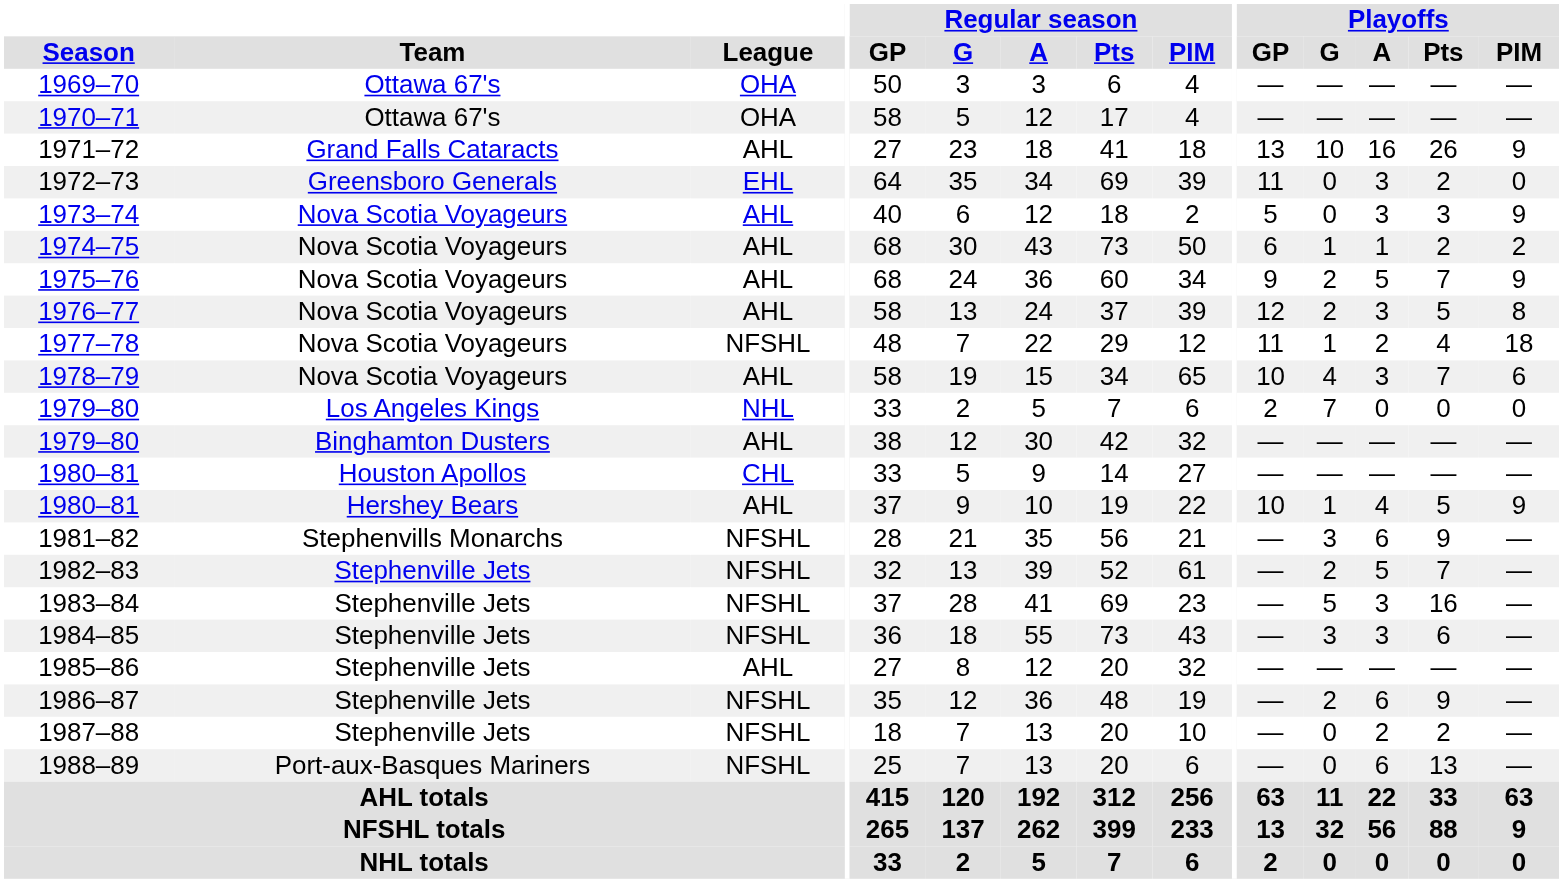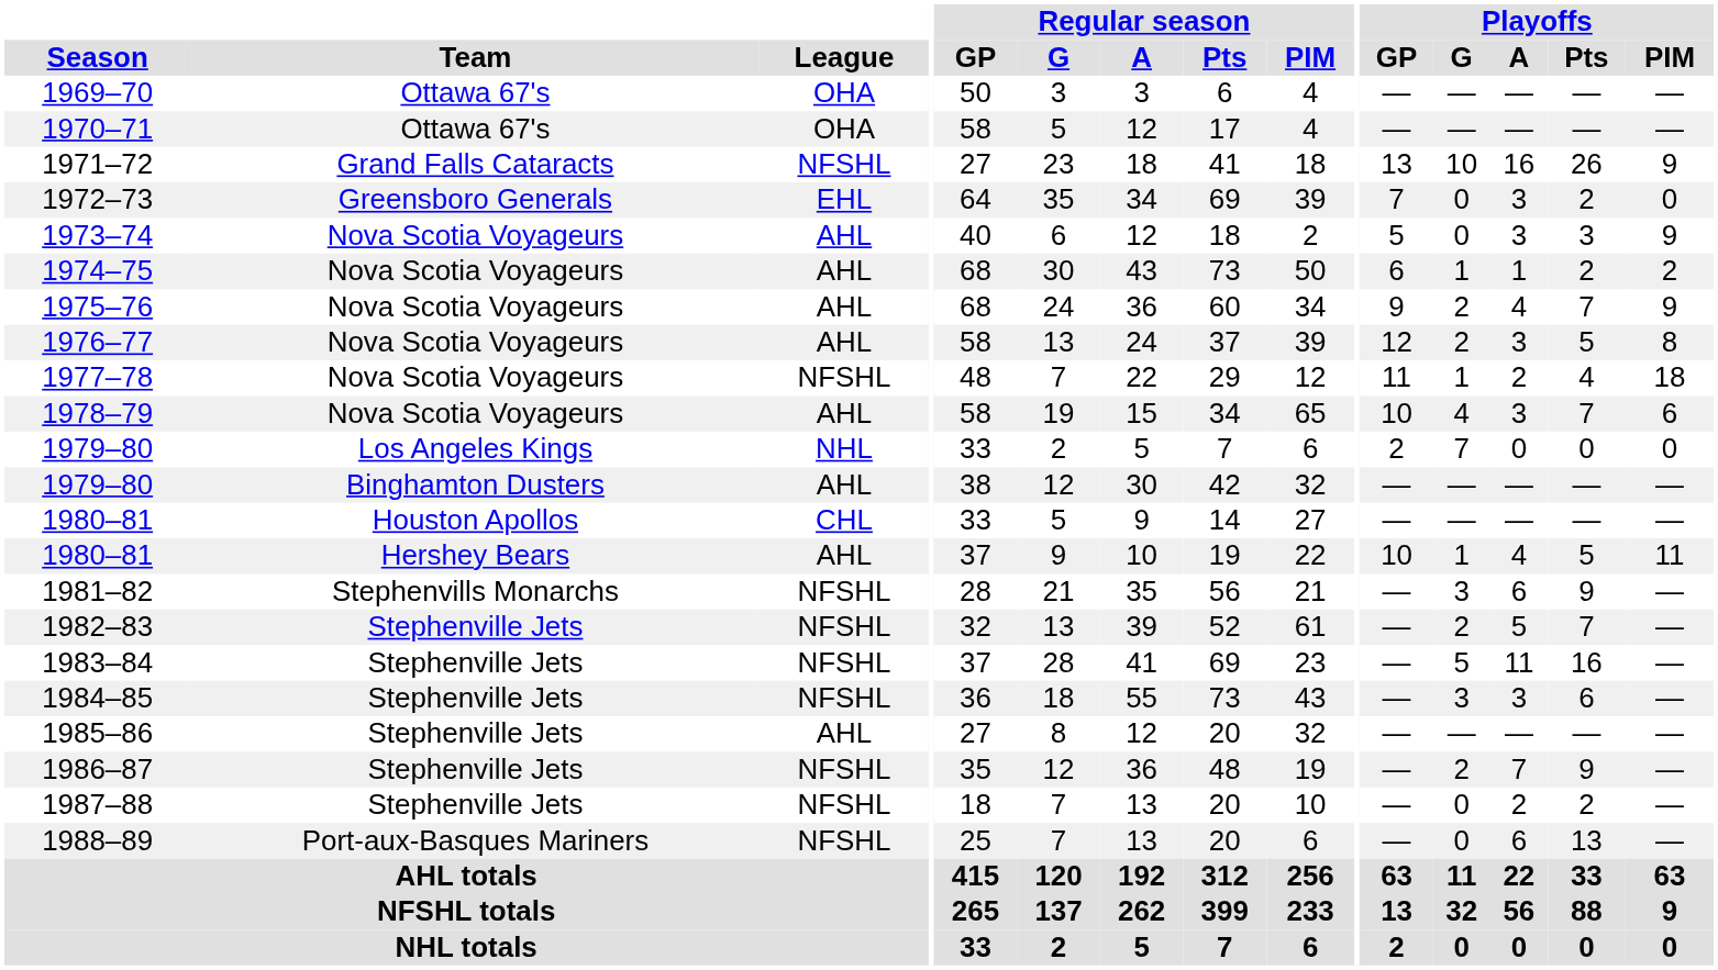1971–72 | League: AHL -> NFSHL
1972–73 | Playoffs / GP: 11 -> 7
1975–76 | Playoffs / A: 5 -> 4
1980–81 / Hershey Bears | Playoffs / PIM: 9 -> 11
1983–84 | Playoffs / A: 3 -> 11
1986–87 | Playoffs / A: 6 -> 7
